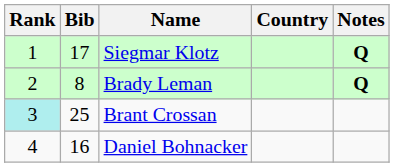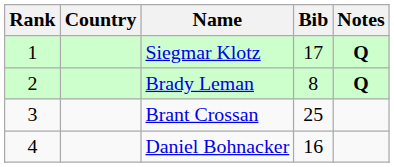columns swapped: Bib <-> Country
Brant Crossan | Rank: paleturquoise background -> no background
